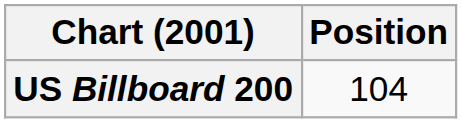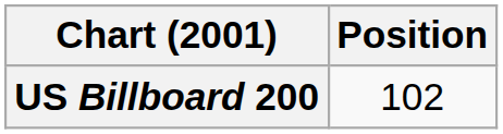US Billboard 200 | Position: 104 -> 102
